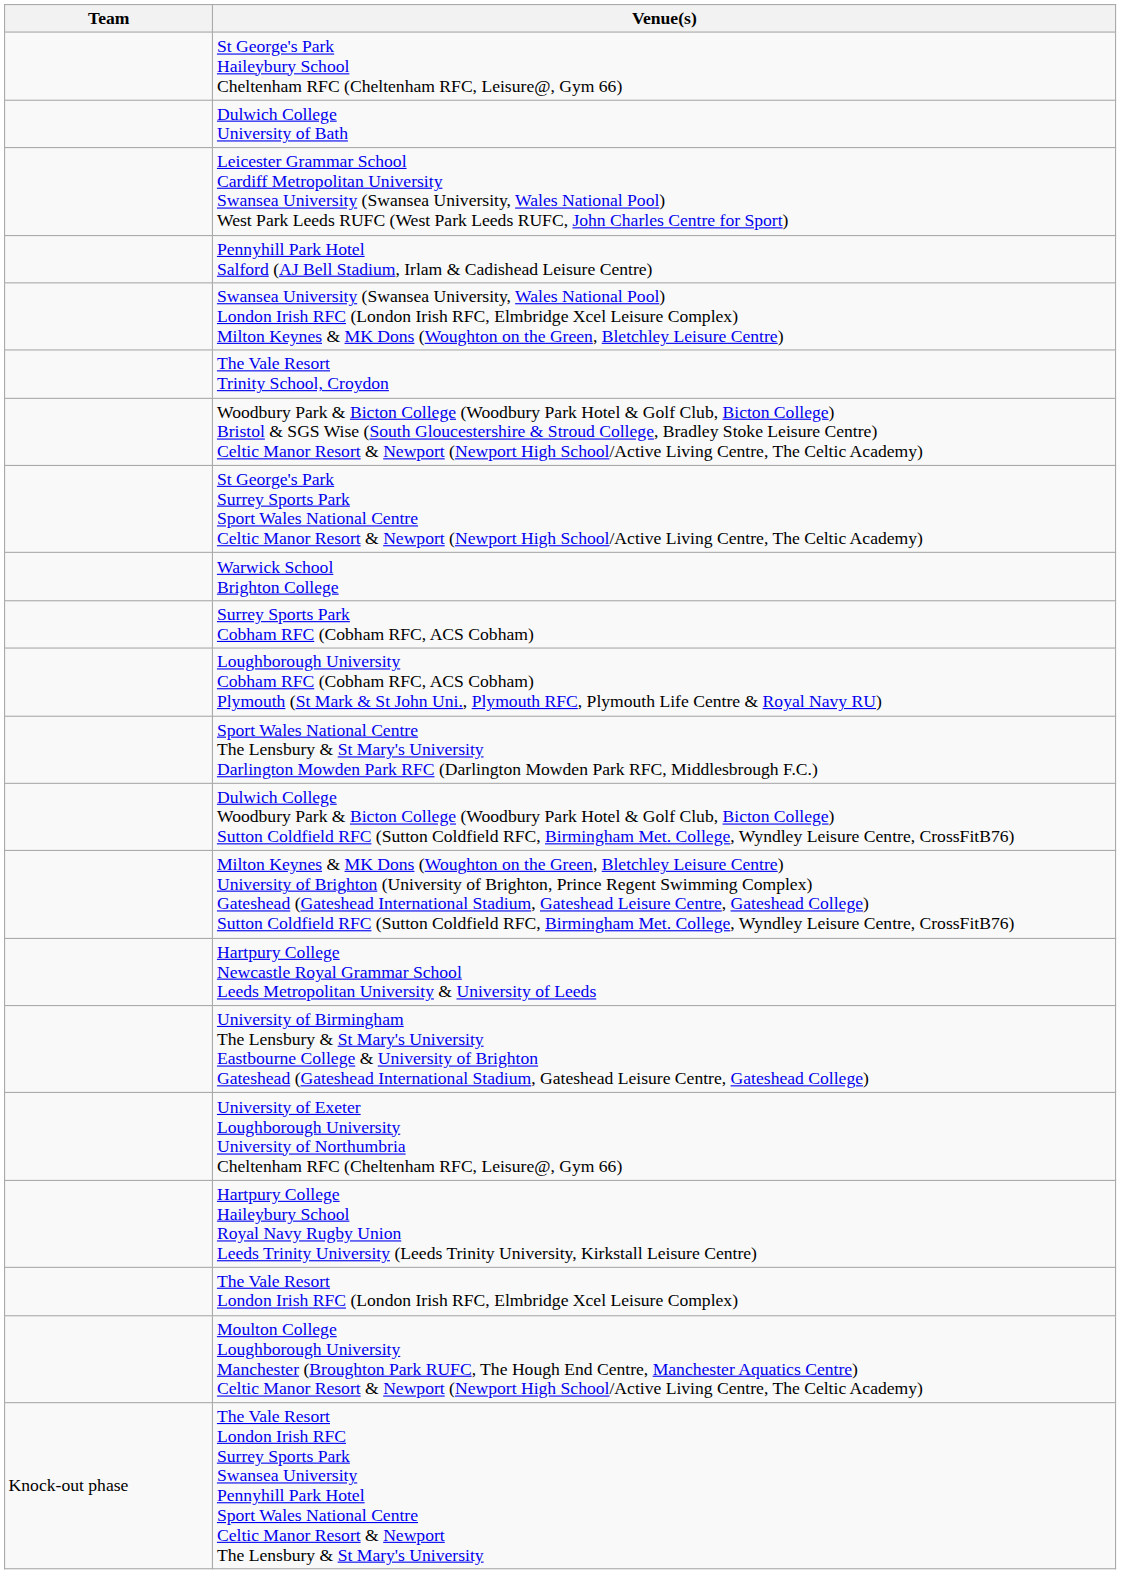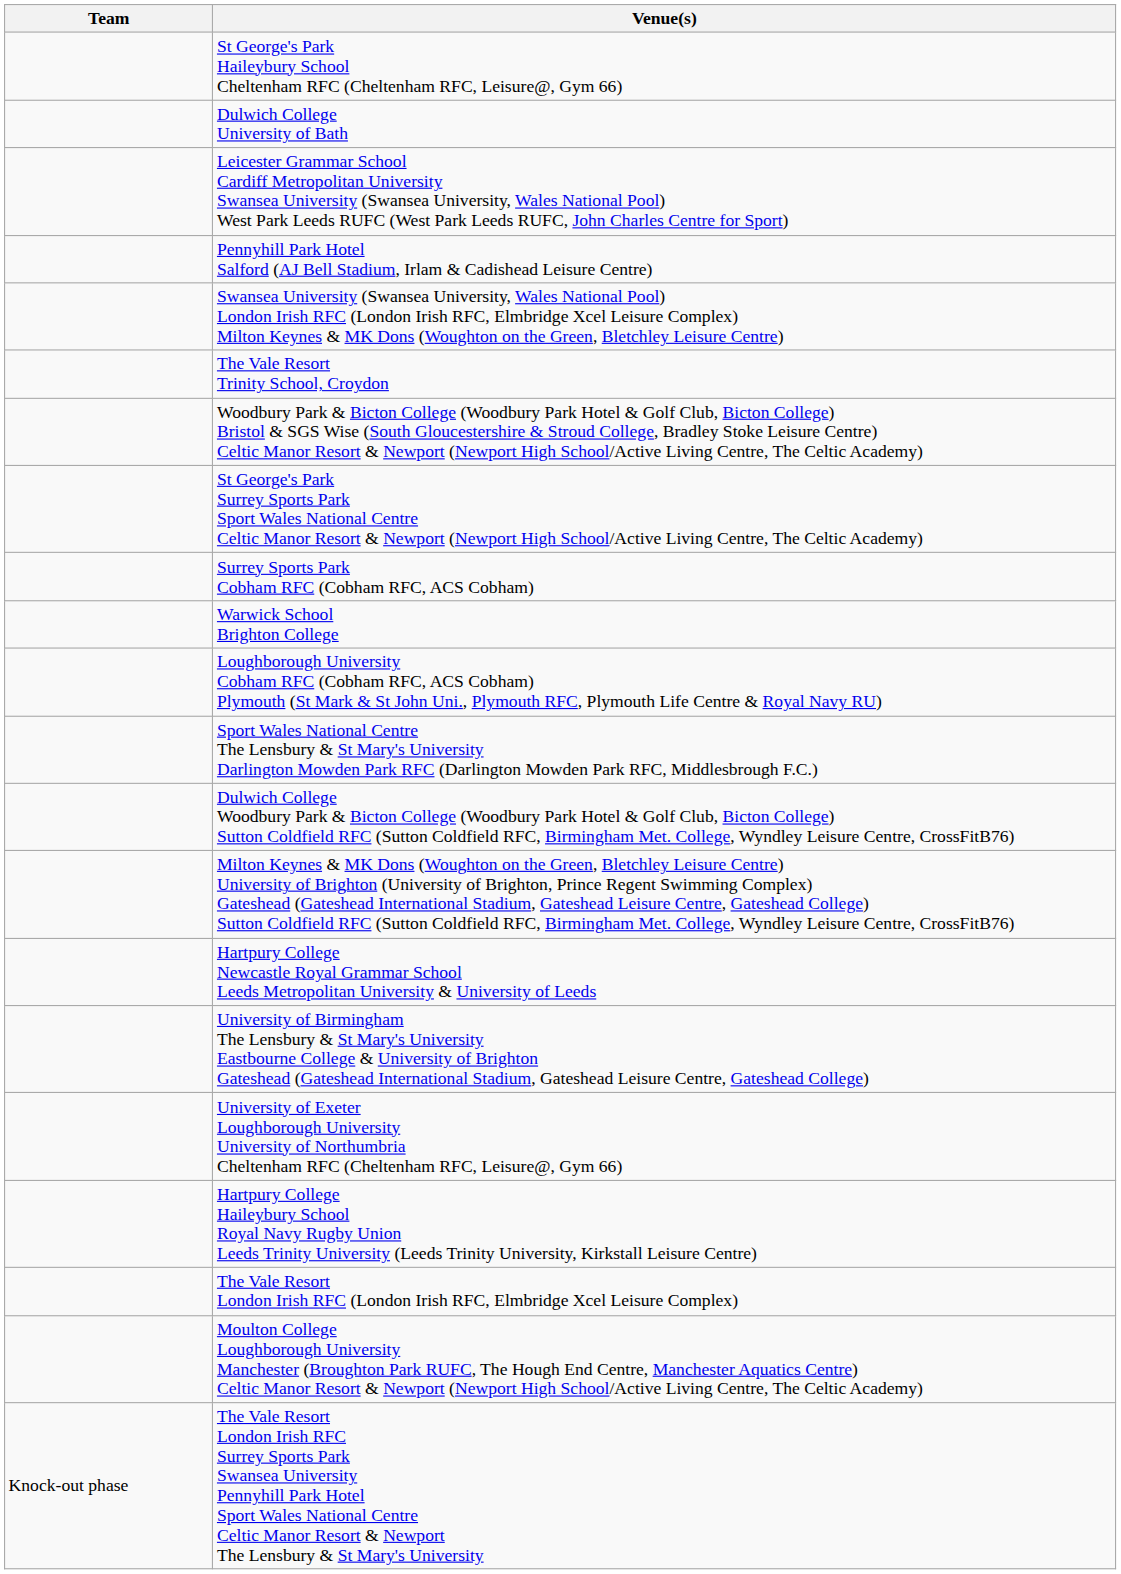rows swapped: Surrey Sports Park Cobham RFC (Cobham RFC, ACS Cobham) <-> Warwick School Brighton College
